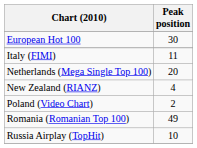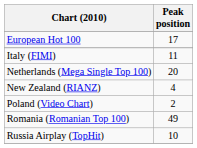European Hot 100 | Peak position: 30 -> 17
